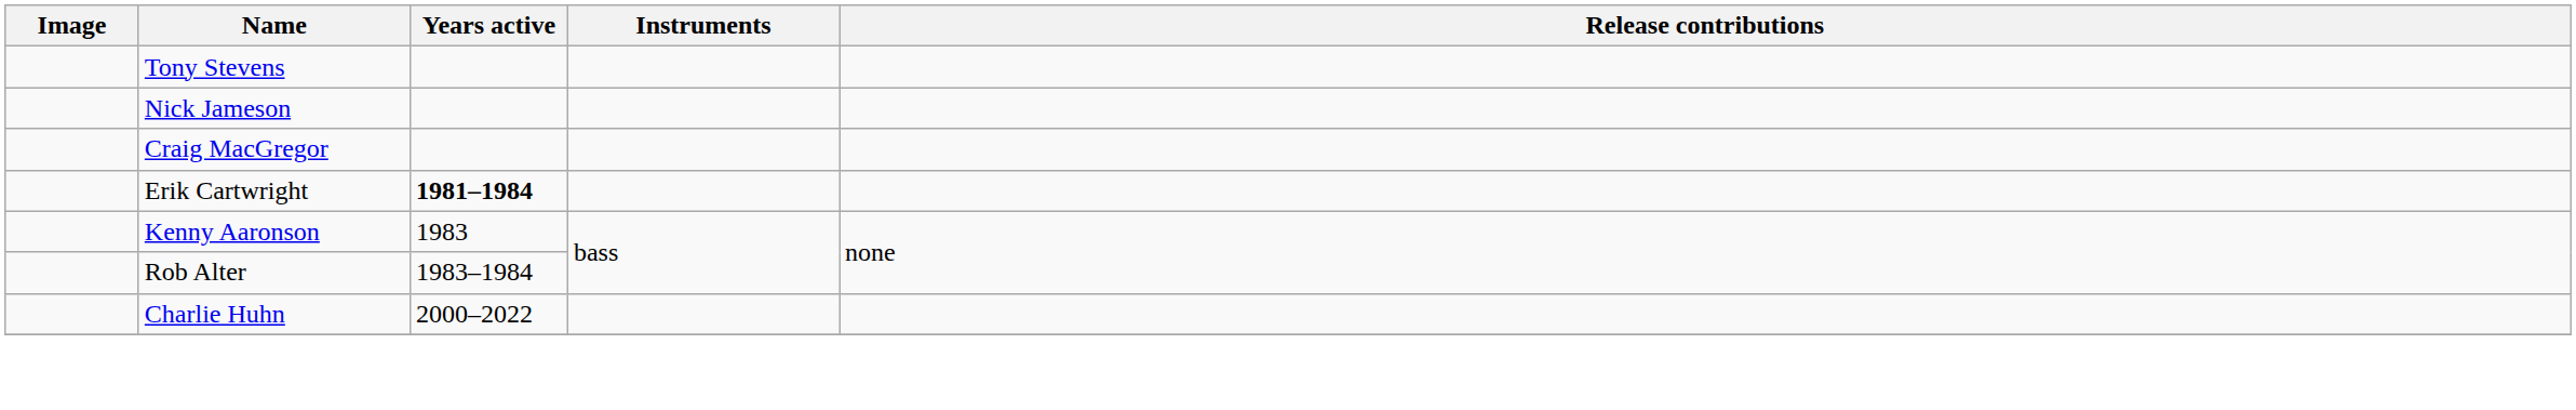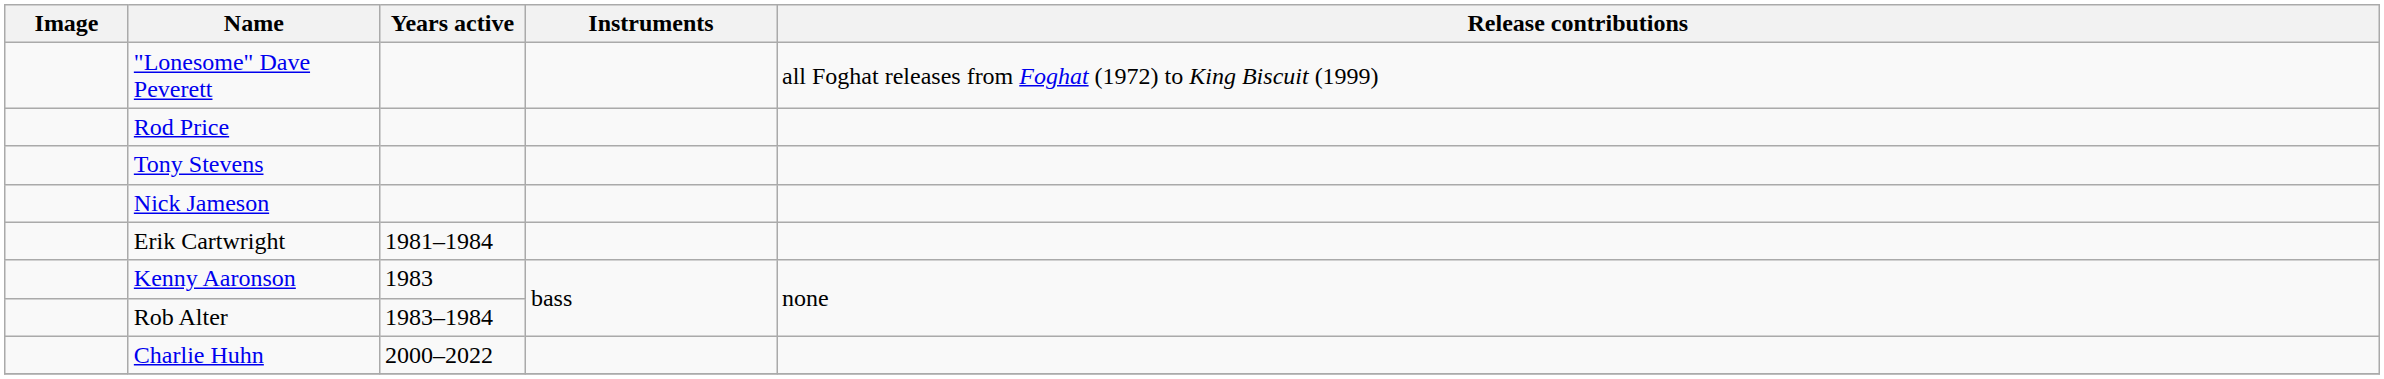+ row: "Lonesome" Dave Peverett | all Foghat releases from Foghat (1972) to King Biscuit (1999)
+ row: Rod Price
- row: Craig MacGregor
Erik Cartwright | Years active: bold -> normal
